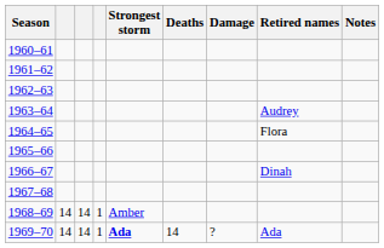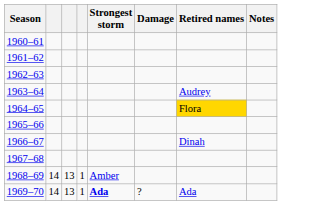- column: Deaths | 14
1964–65 | Retired names: no background -> gold background
1968–69 | column 3: 14 -> 13
1969–70 | column 3: 14 -> 13
